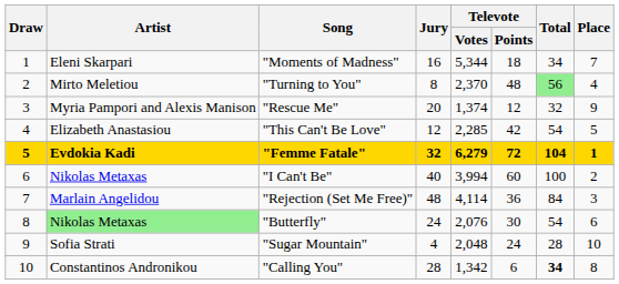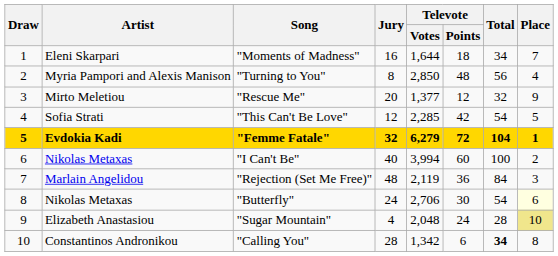"Moments of Madness" | Televote / Votes: 5,344 -> 1,644
"Turning to You" | Artist: Mirto Meletiou -> Myria Pampori and Alexis Manison
"Turning to You" | Televote / Votes: 2,370 -> 2,850
"Turning to You" | Total: lightgreen background -> no background
"Rescue Me" | Artist: Myria Pampori and Alexis Manison -> Mirto Meletiou
"Rescue Me" | Televote / Votes: 1,374 -> 1,377
"This Can't Be Love" | Artist: Elizabeth Anastasiou -> Sofia Strati
"Rejection (Set Me Free)" | Televote / Votes: 4,114 -> 2,119
"Butterfly" | Artist: lightgreen background -> no background
"Butterfly" | Televote / Votes: 2,076 -> 2,706
"Butterfly" | Place: no background -> lightyellow background
"Sugar Mountain" | Artist: Sofia Strati -> Elizabeth Anastasiou
"Sugar Mountain" | Place: no background -> khaki background
